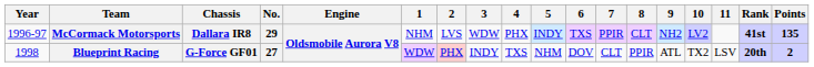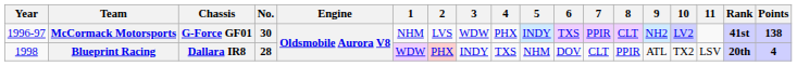McCormack Motorsports | Chassis: Dallara IR8 -> G-Force GF01
McCormack Motorsports | No.: 29 -> 30
McCormack Motorsports | Points: 135 -> 138
Blueprint Racing | Chassis: G-Force GF01 -> Dallara IR8
Blueprint Racing | No.: 27 -> 28
Blueprint Racing | Points: 2 -> 4
